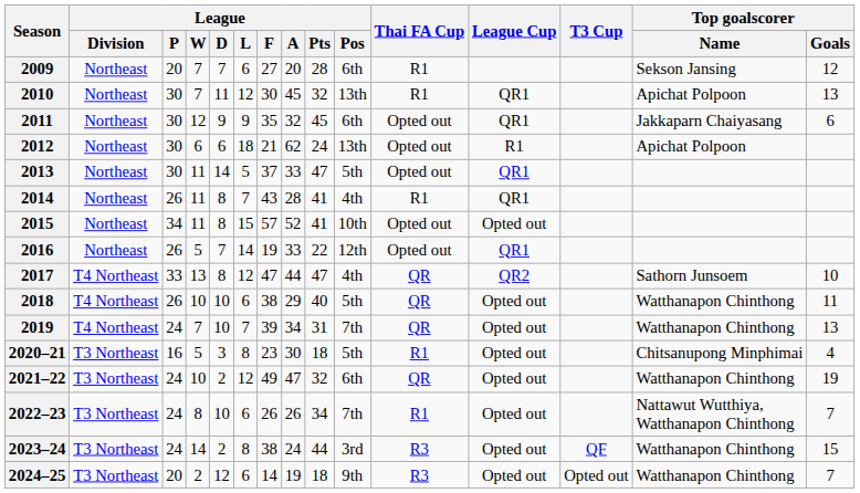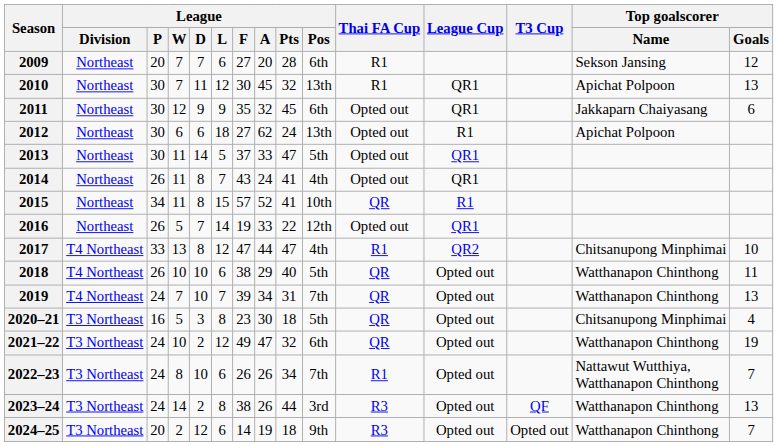2012 | League / F: 21 -> 27
2014 | League / A: 28 -> 24
2014 | Thai FA Cup: R1 -> Opted out
2015 | Thai FA Cup: Opted out -> QR
2015 | League Cup: Opted out -> R1
2017 | Thai FA Cup: QR -> R1
2017 | Top goalscorer / Name: Sathorn Junsoem -> Chitsanupong Minphimai
2020–21 | Thai FA Cup: R1 -> QR
2023–24 | League / A: 24 -> 26
2023–24 | Top goalscorer / Goals: 15 -> 13
